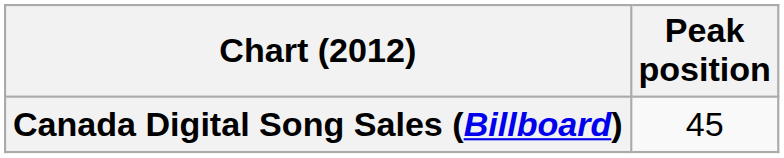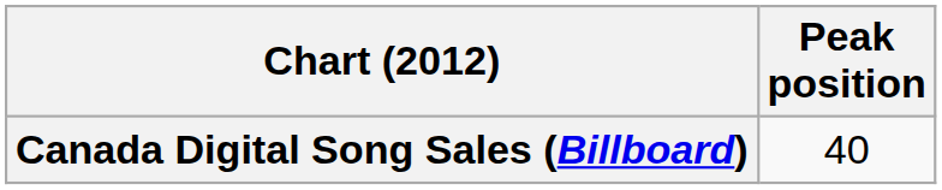Canada Digital Song Sales (Billboard) | Peak position: 45 -> 40
